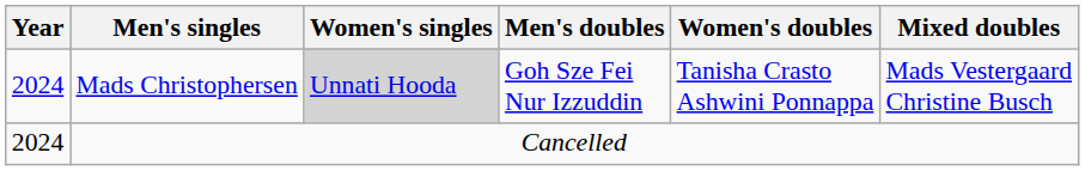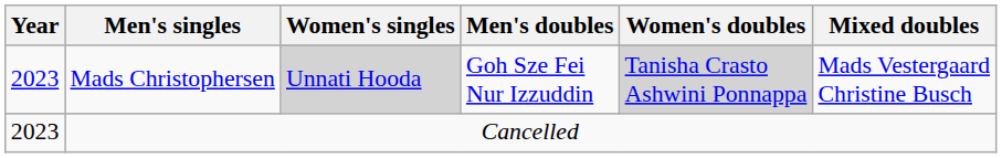Mads Christophersen | Year: 2024 -> 2023
Mads Christophersen | Women's doubles: no background -> lightgrey background
Cancelled | Year: 2024 -> 2023
